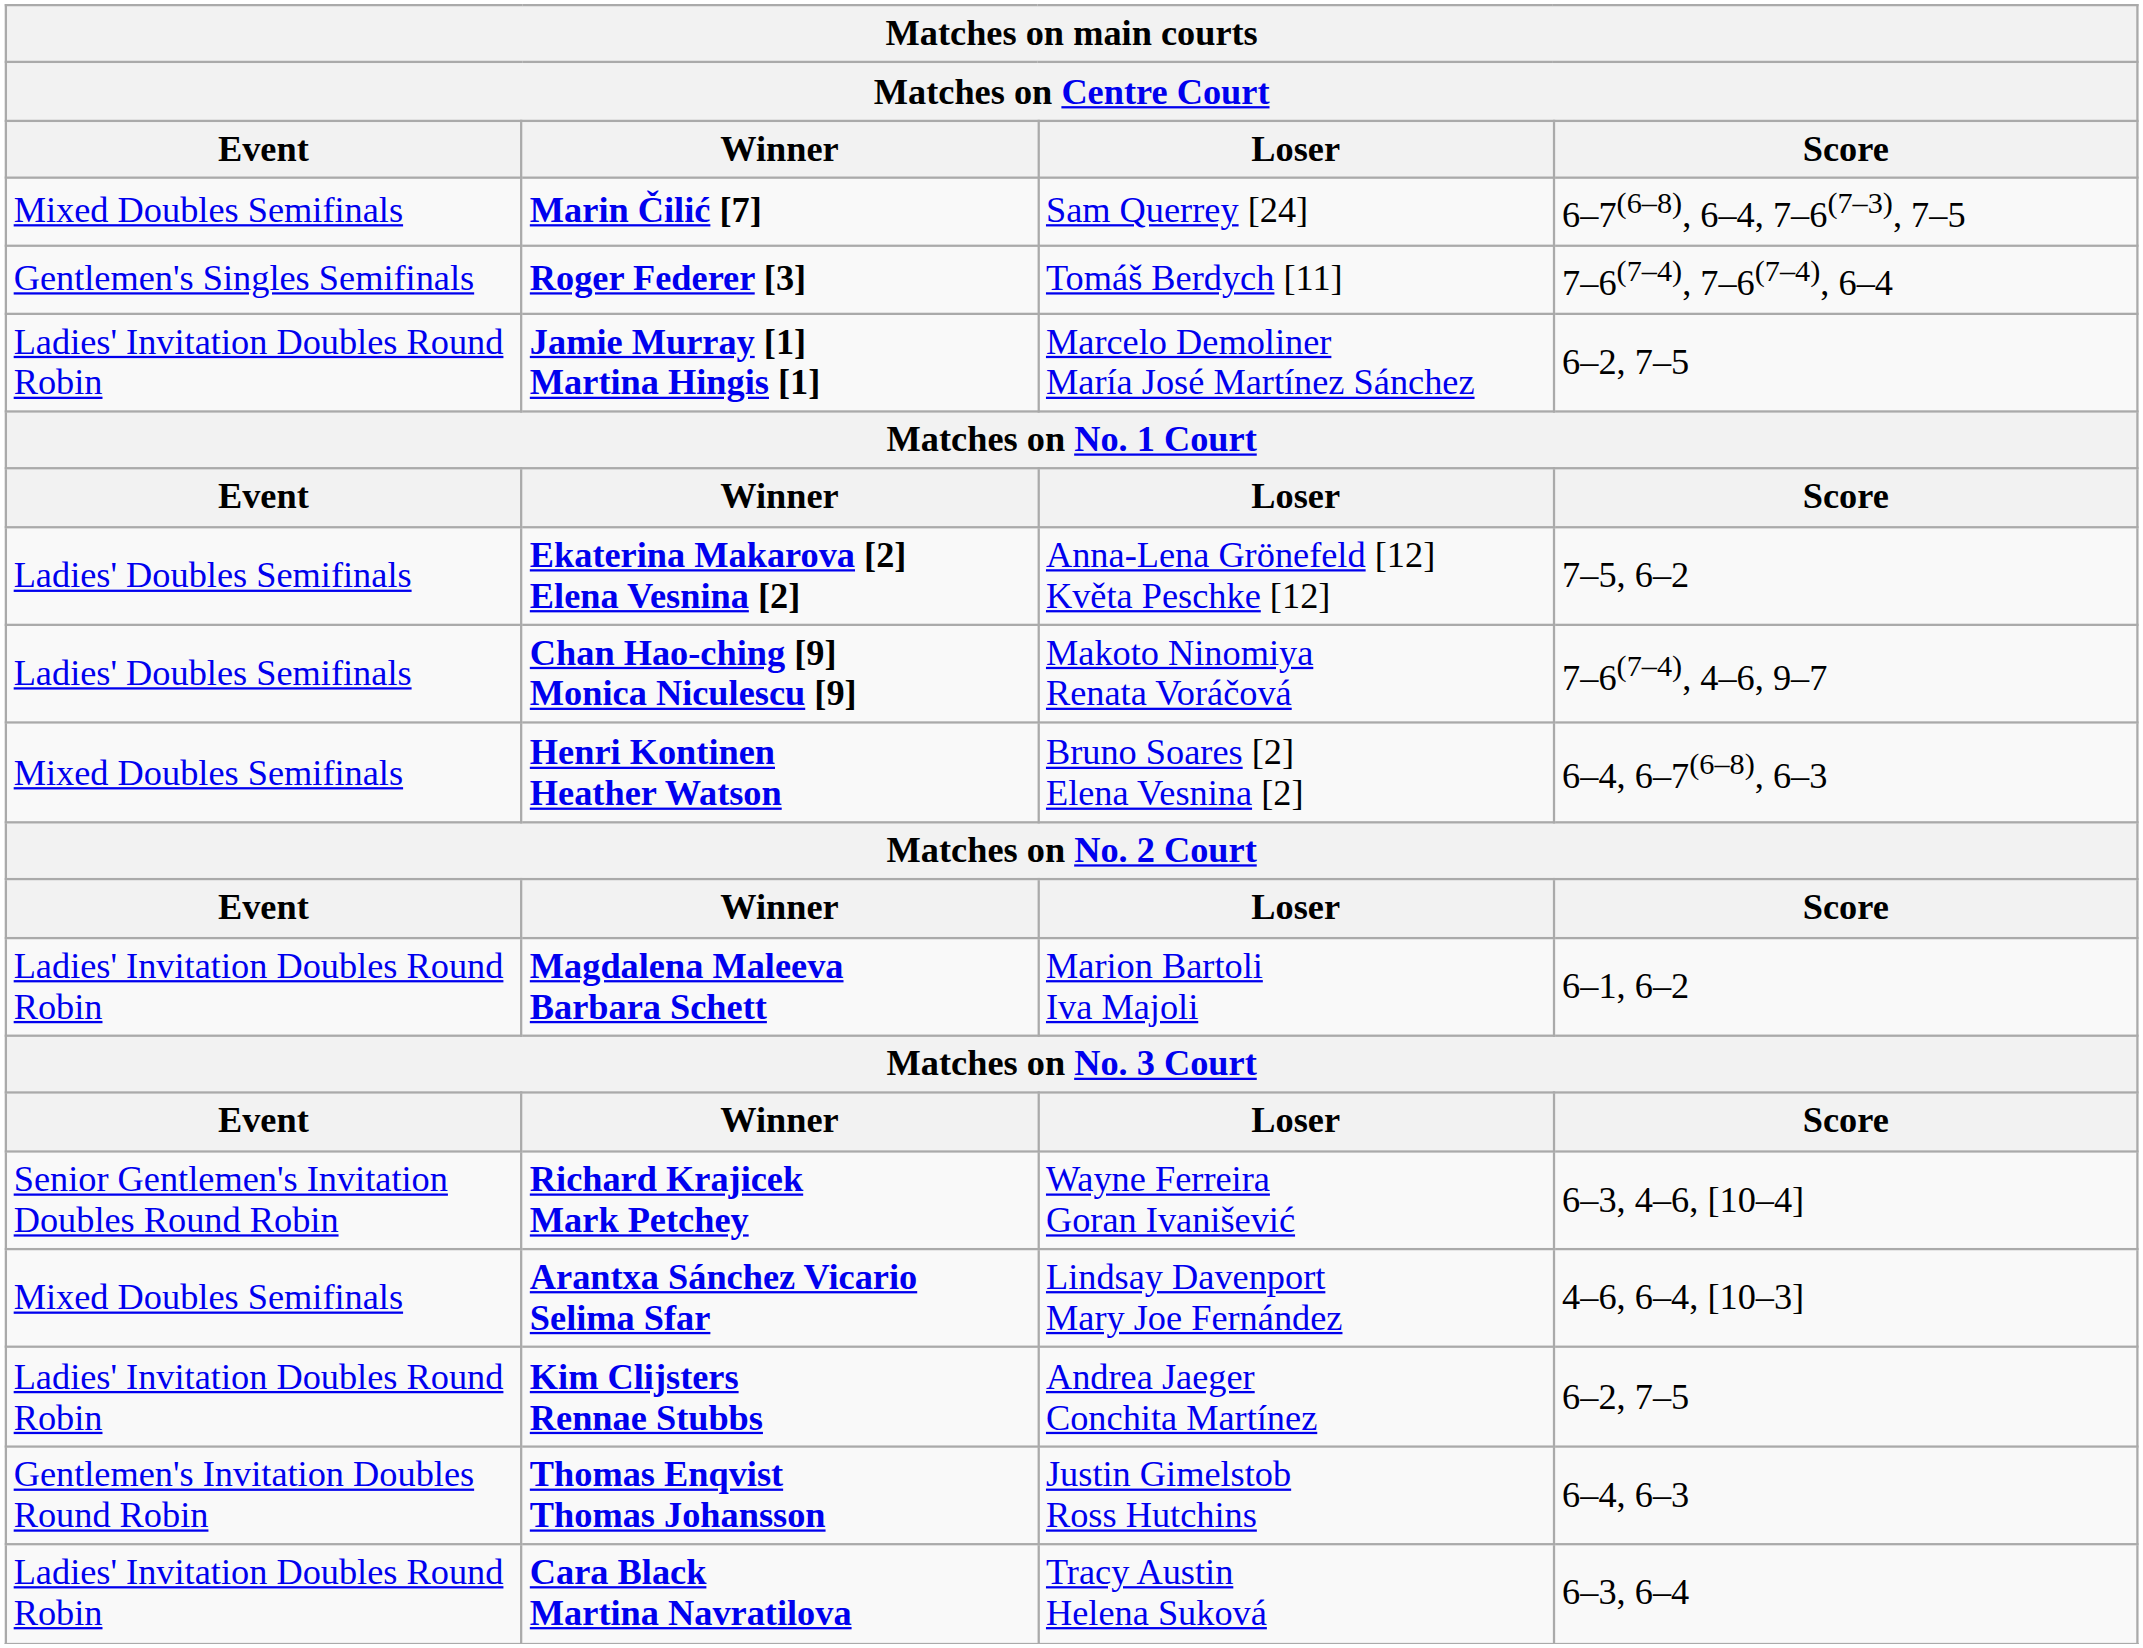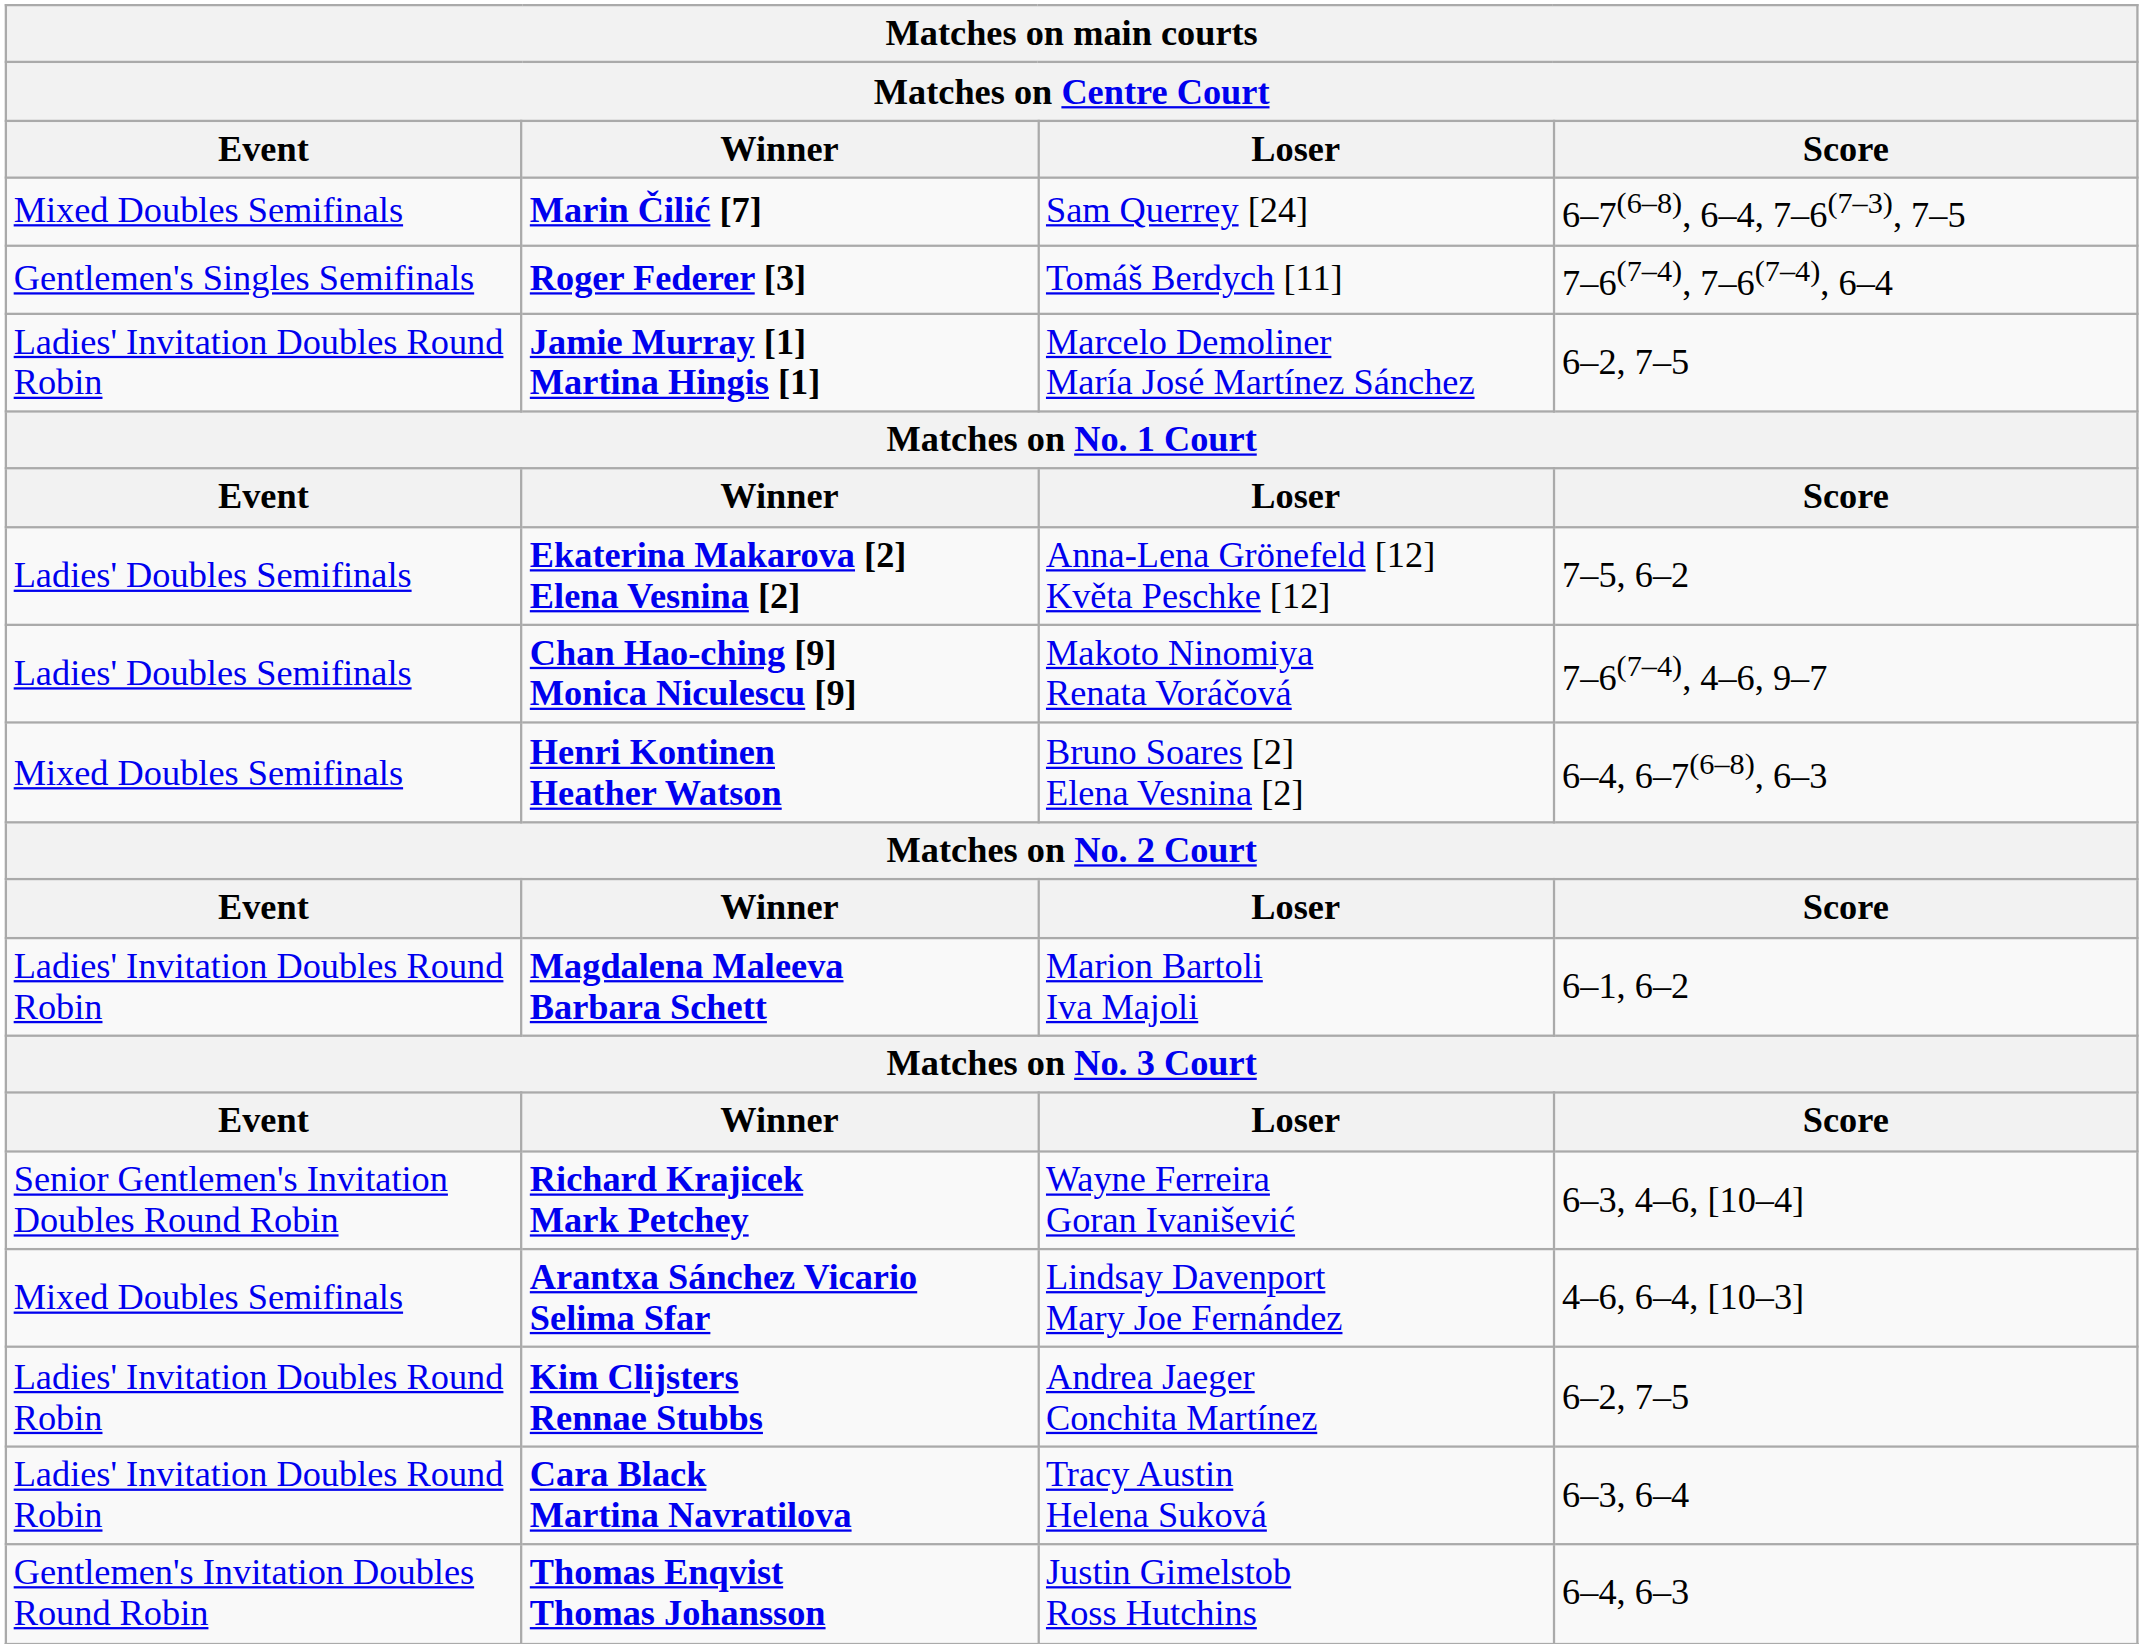rows swapped: Cara Black Martina Navratilova <-> Thomas Enqvist Thomas Johansson
